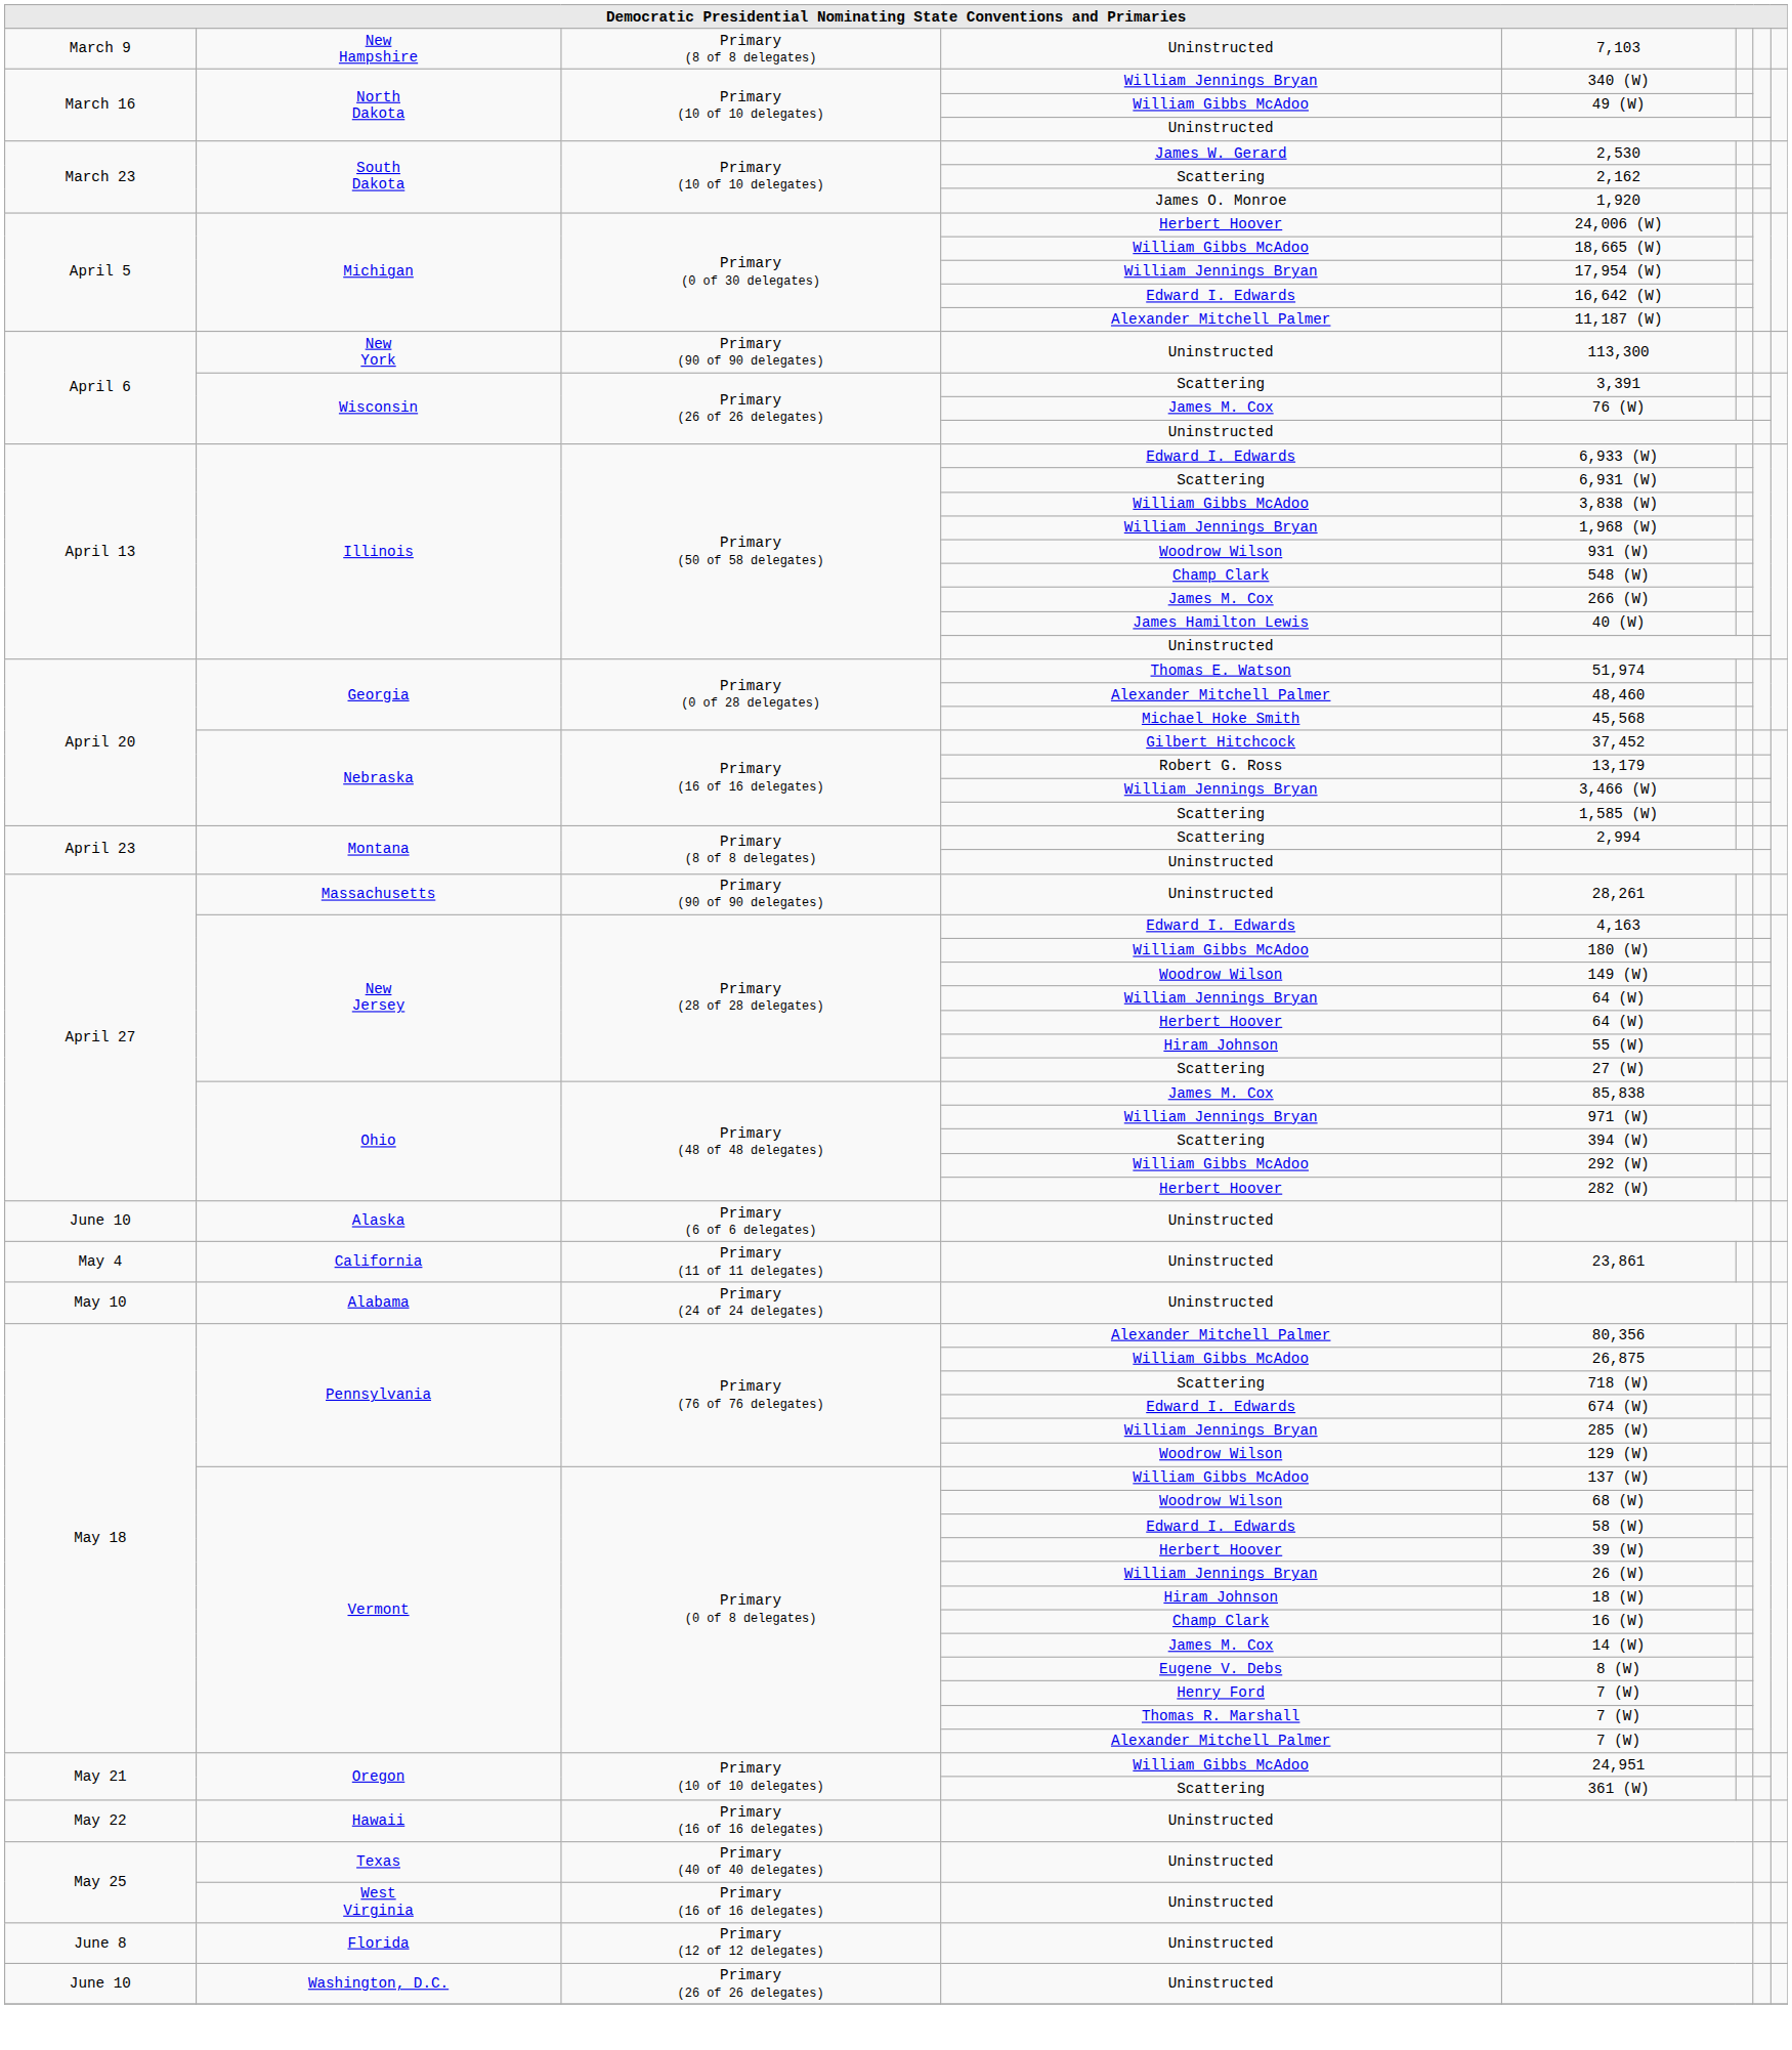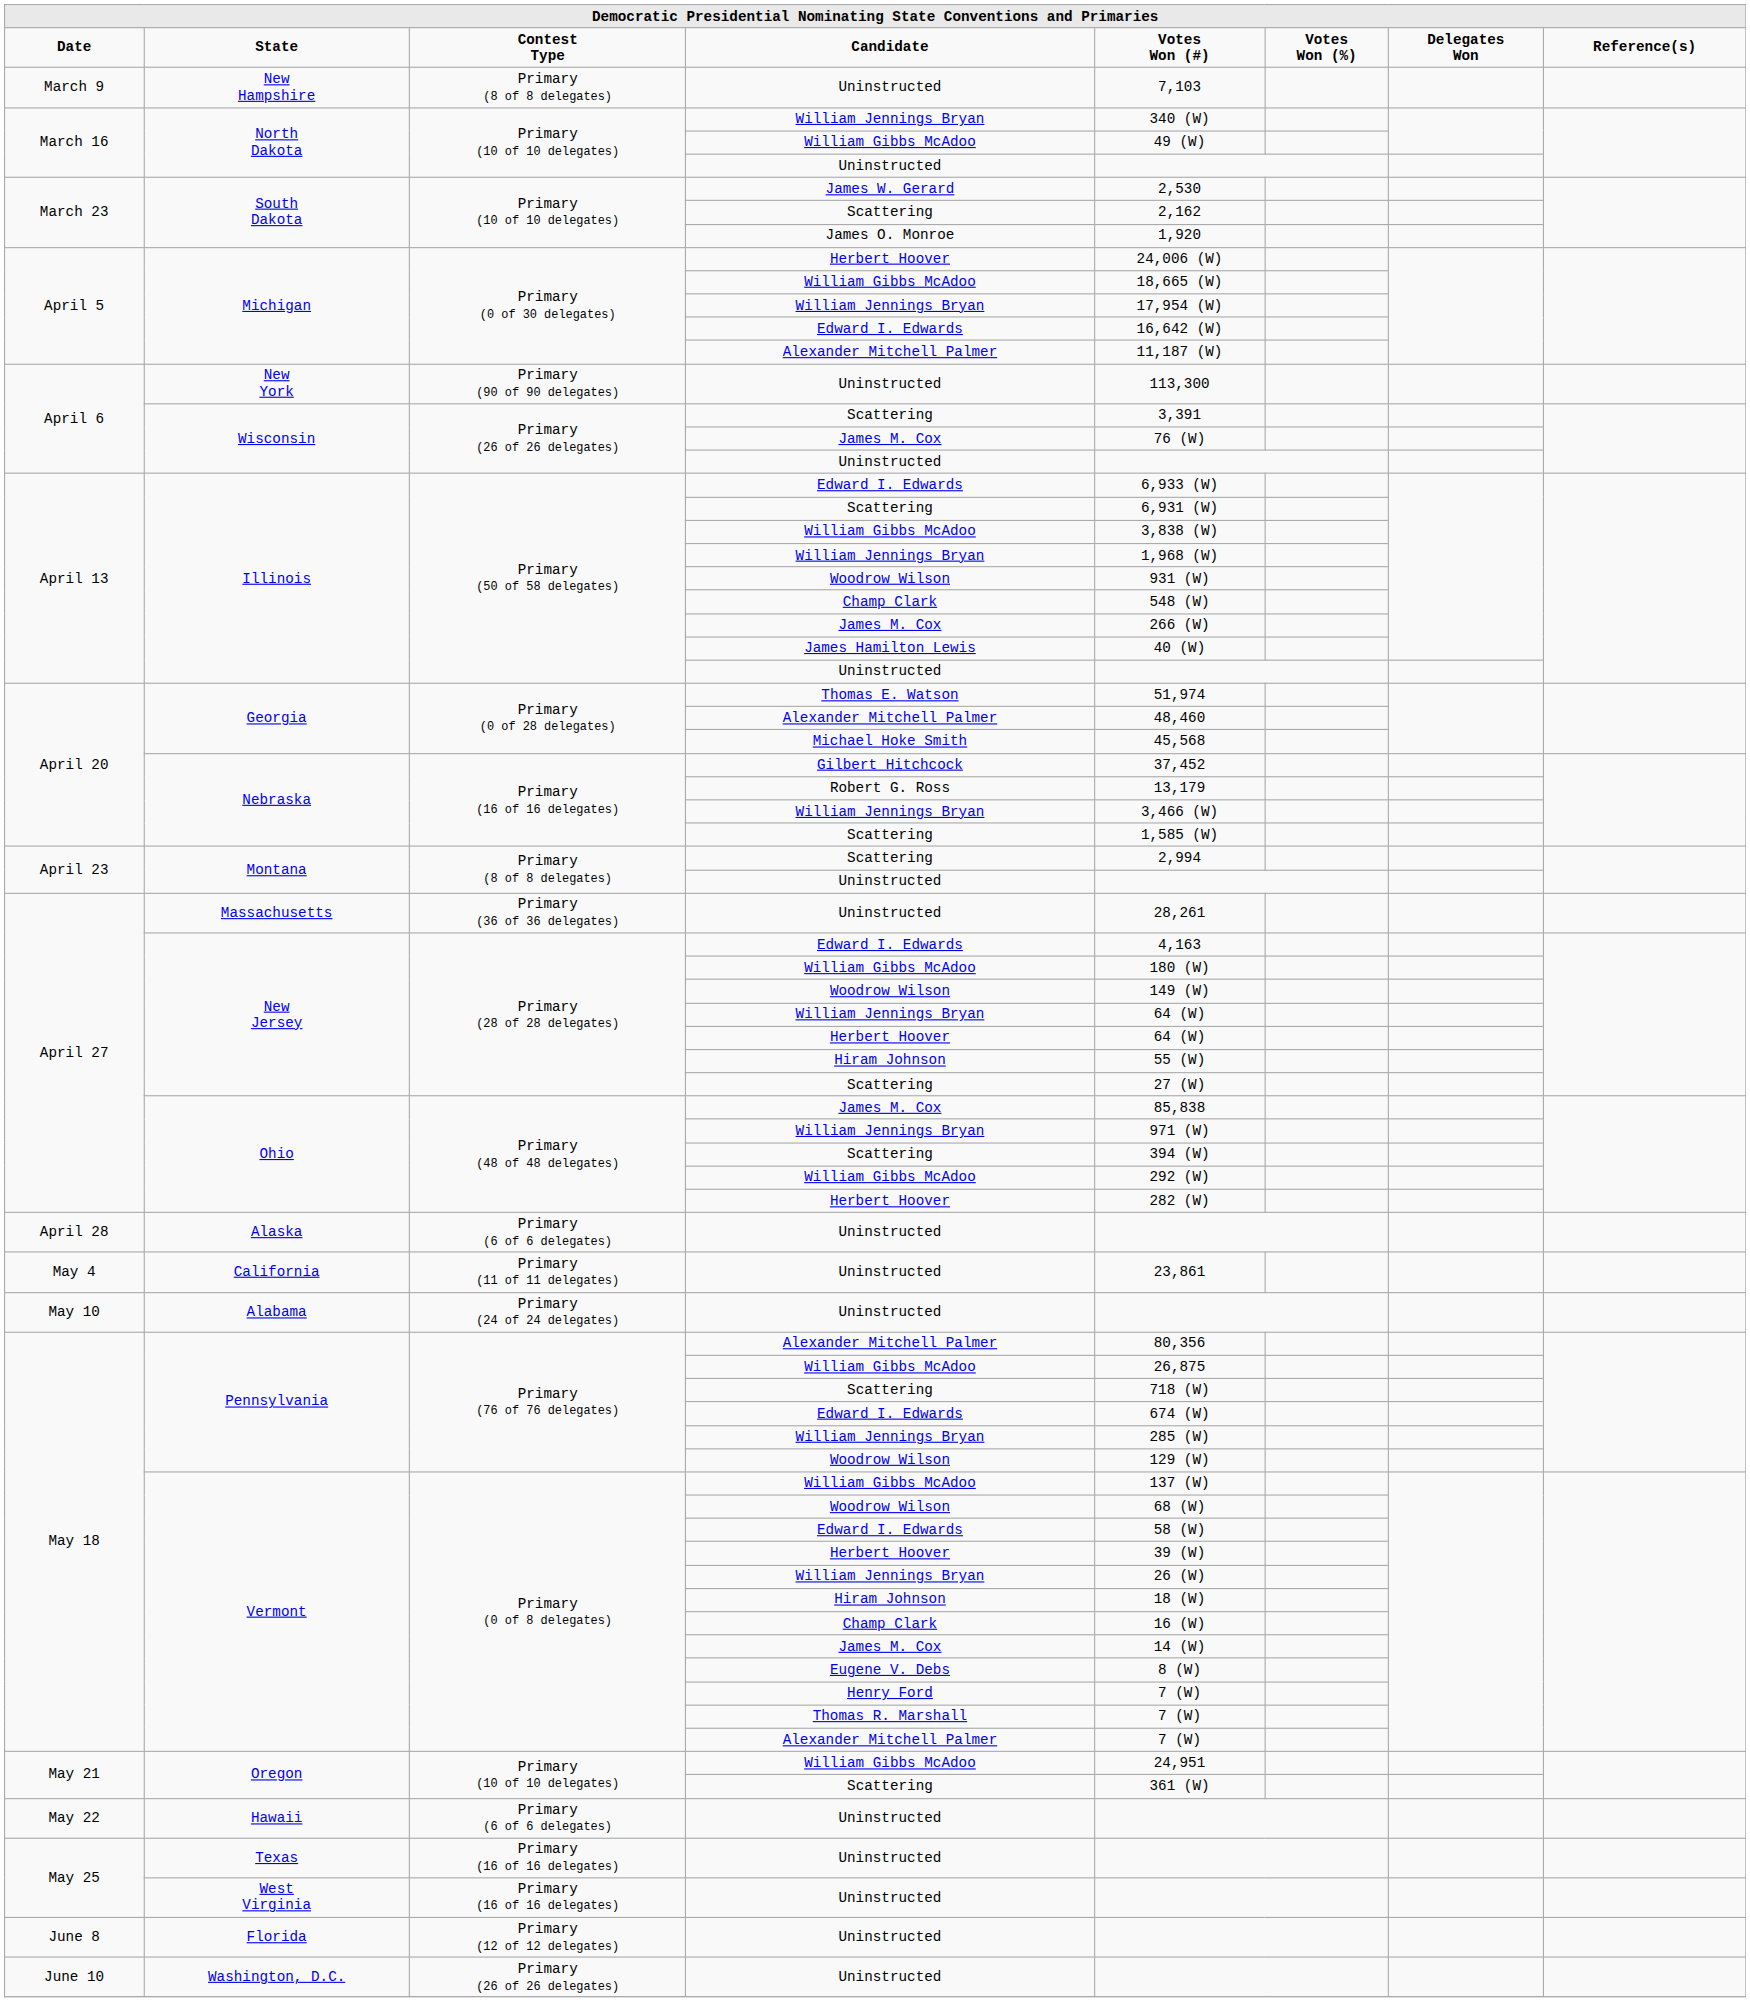+ row: Date | State | Contest Type | Candidate | Votes Won (#) | Votes Won (%) | Delegates Won | Reference(s)
Massachusetts | column 3: Primary (90 of 90 delegates) -> Primary (36 of 36 delegates)
Alaska | column 1: June 10 -> April 28
Hawaii | column 3: Primary (16 of 16 delegates) -> Primary (6 of 6 delegates)
Texas | column 3: Primary (40 of 40 delegates) -> Primary (16 of 16 delegates)
